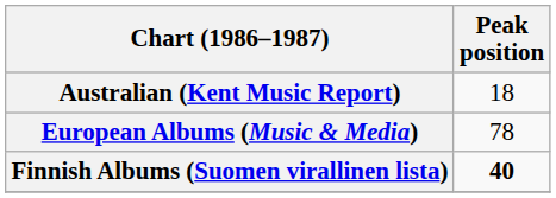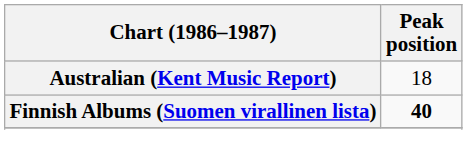- row: European Albums (Music & Media) | 78
